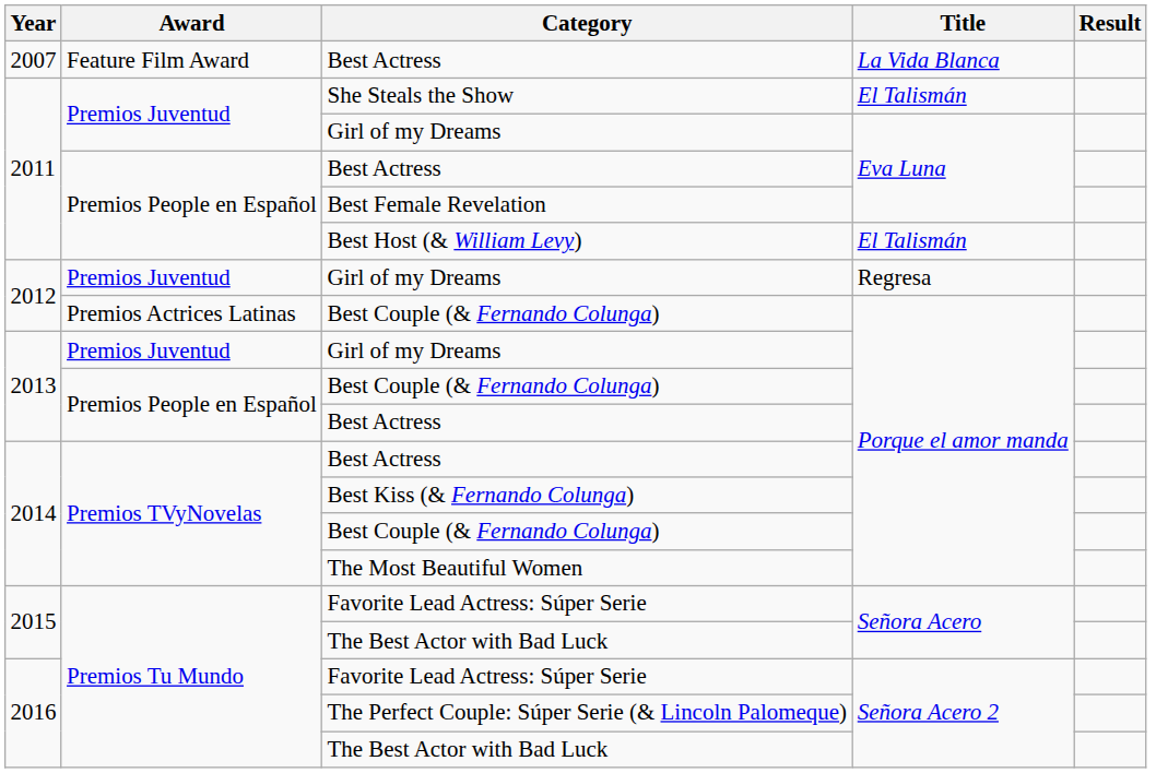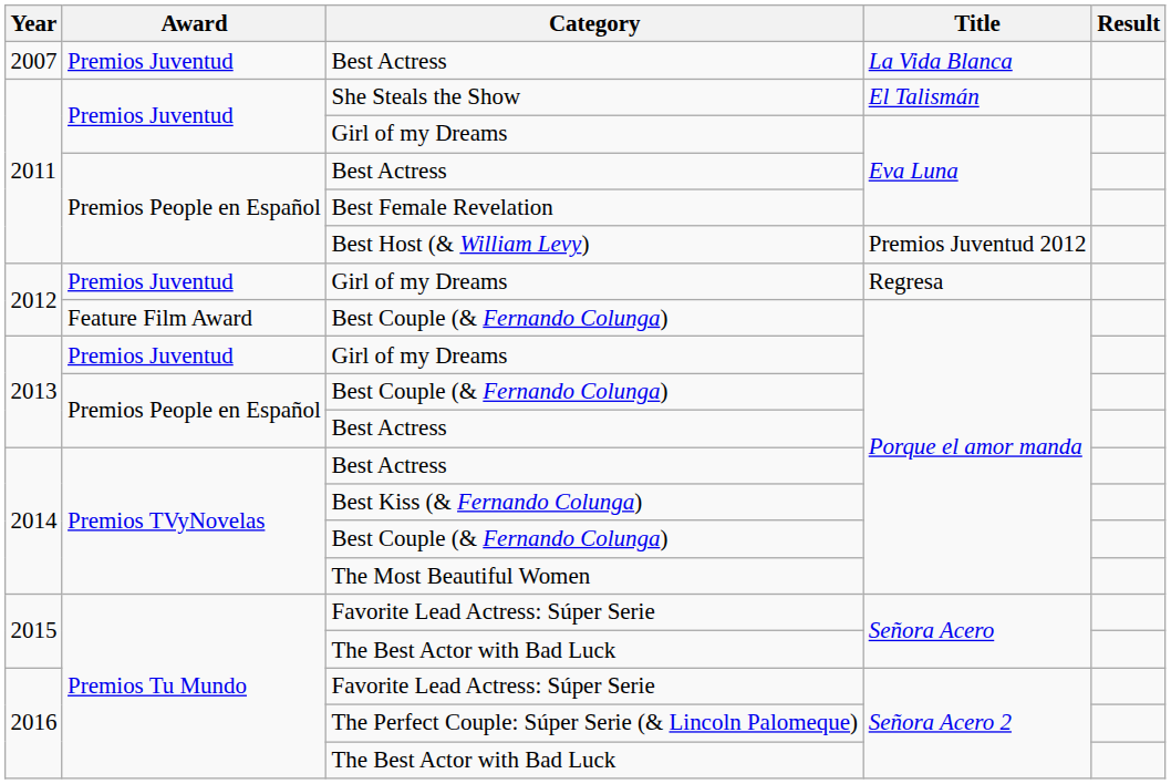2007 / Best Actress | Award: Feature Film Award -> Premios Juventud
Best Host (& William Levy) | Title: El Talismán -> Premios Juventud 2012
2012 / Best Couple (& Fernando Colunga) | Award: Premios Actrices Latinas -> Feature Film Award
